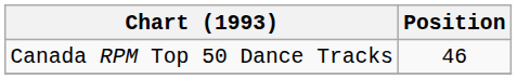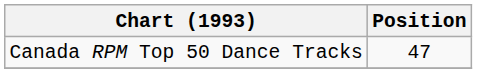Canada RPM Top 50 Dance Tracks | Position: 46 -> 47
